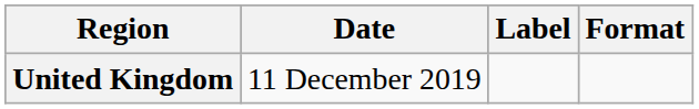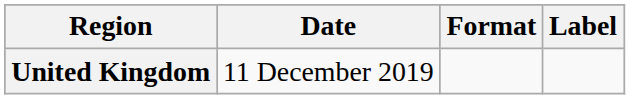columns swapped: Format <-> Label
